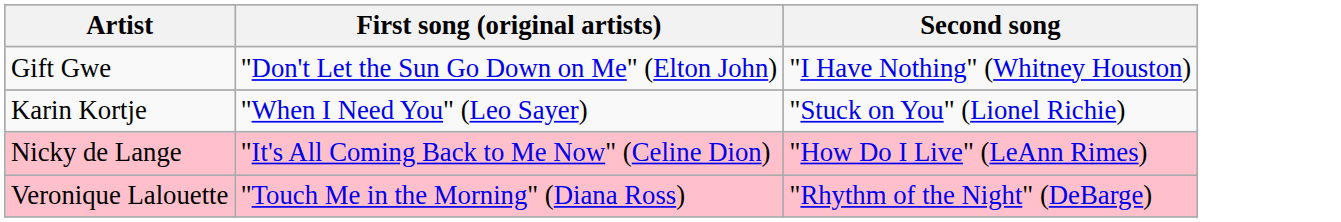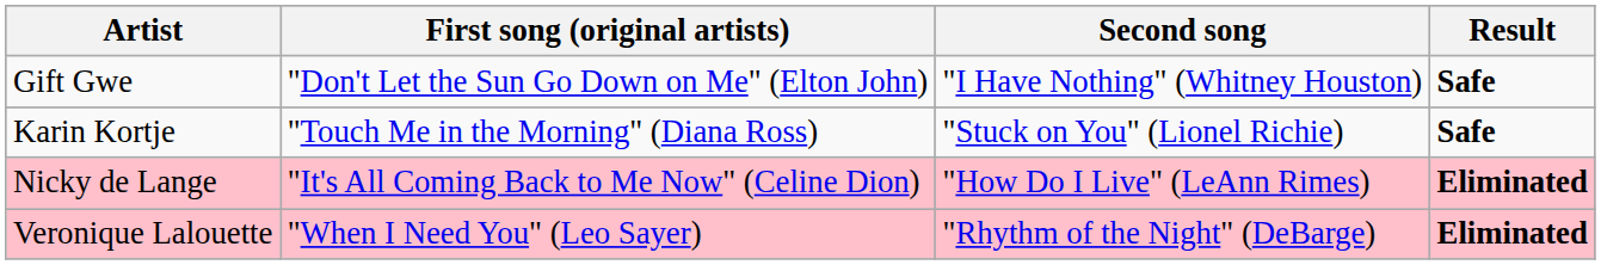+ column: Result | Safe | Safe | Eliminated | Eliminated
Karin Kortje | First song (original artists): "When I Need You" (Leo Sayer) -> "Touch Me in the Morning" (Diana Ross)
Veronique Lalouette | First song (original artists): "Touch Me in the Morning" (Diana Ross) -> "When I Need You" (Leo Sayer)
